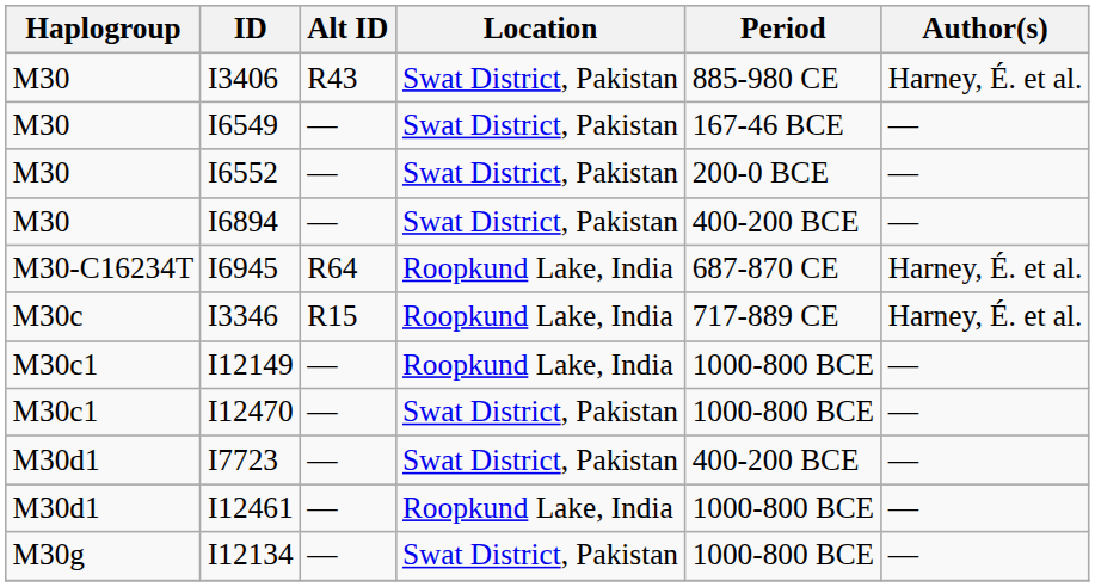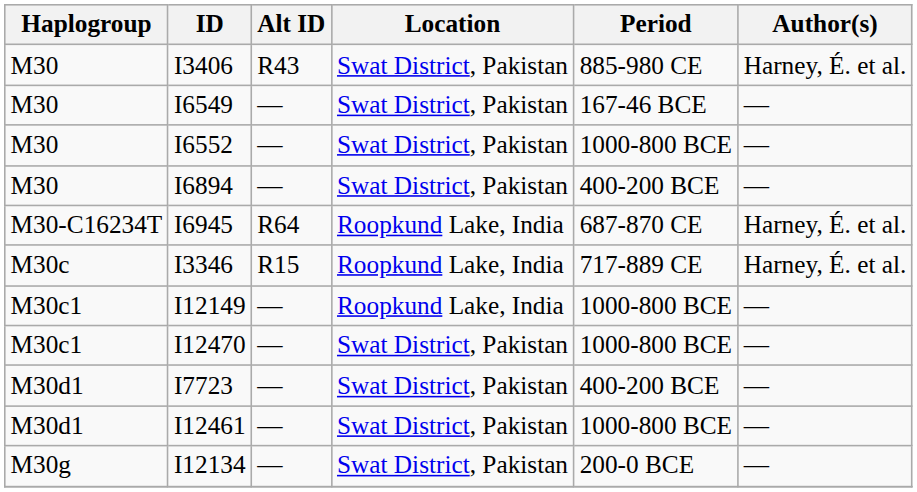I6552 | Period: 200-0 BCE -> 1000-800 BCE
I12461 | Location: Roopkund Lake, India -> Swat District, Pakistan
I12134 | Period: 1000-800 BCE -> 200-0 BCE
